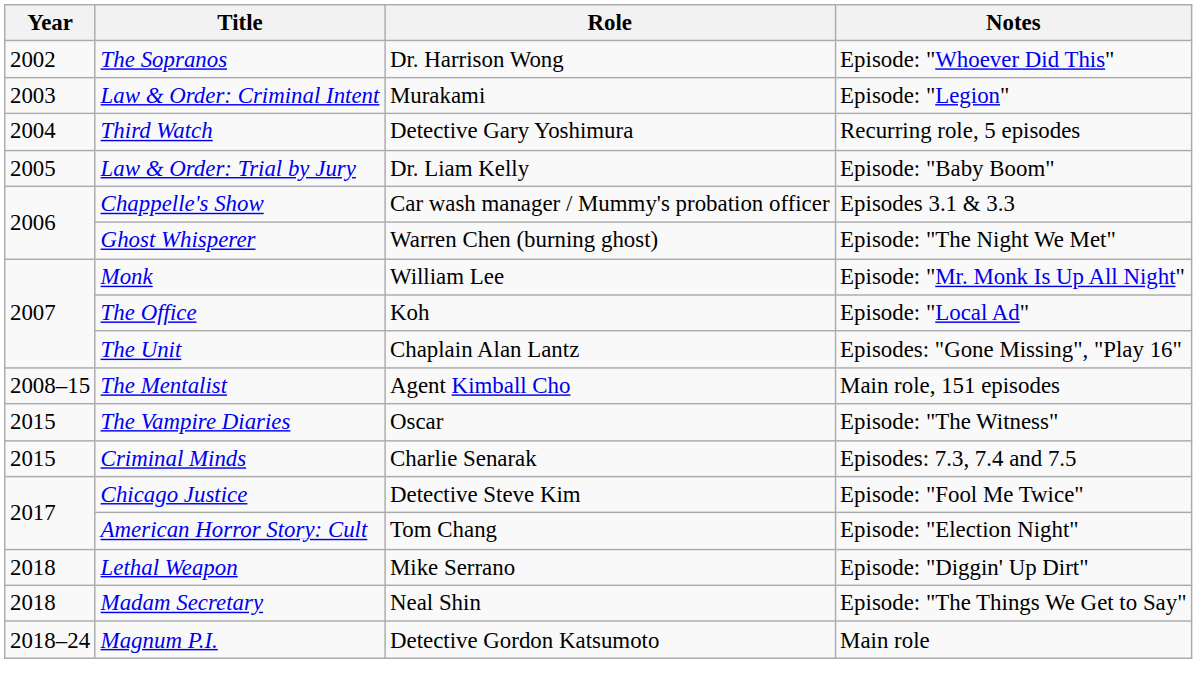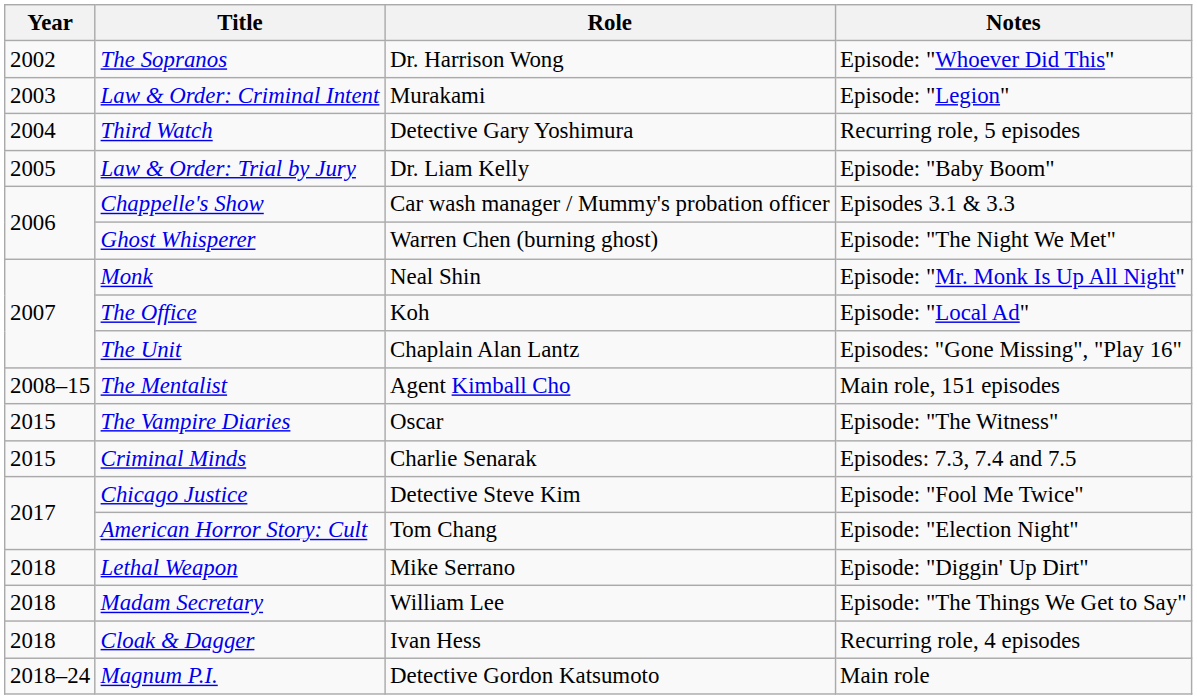Monk | Role: William Lee -> Neal Shin
Madam Secretary | Role: Neal Shin -> William Lee
+ row: 2018 | Cloak & Dagger | Ivan Hess | Recurring role, 4 episodes
